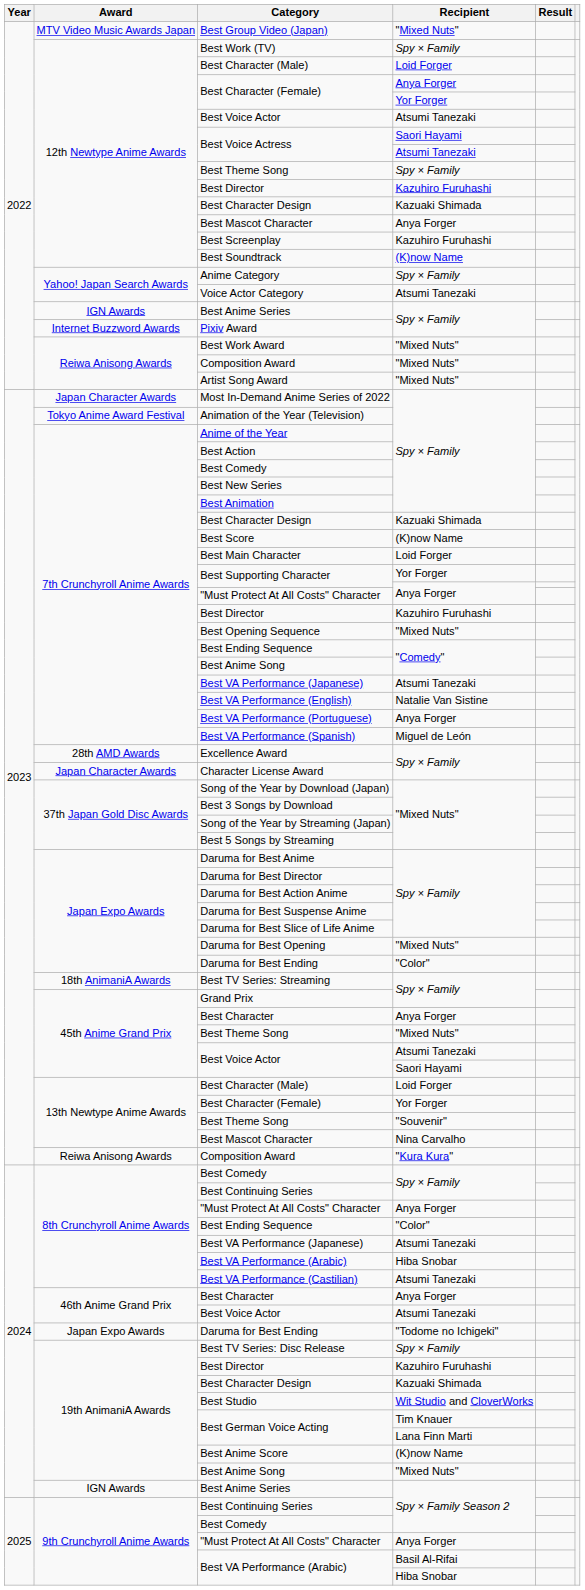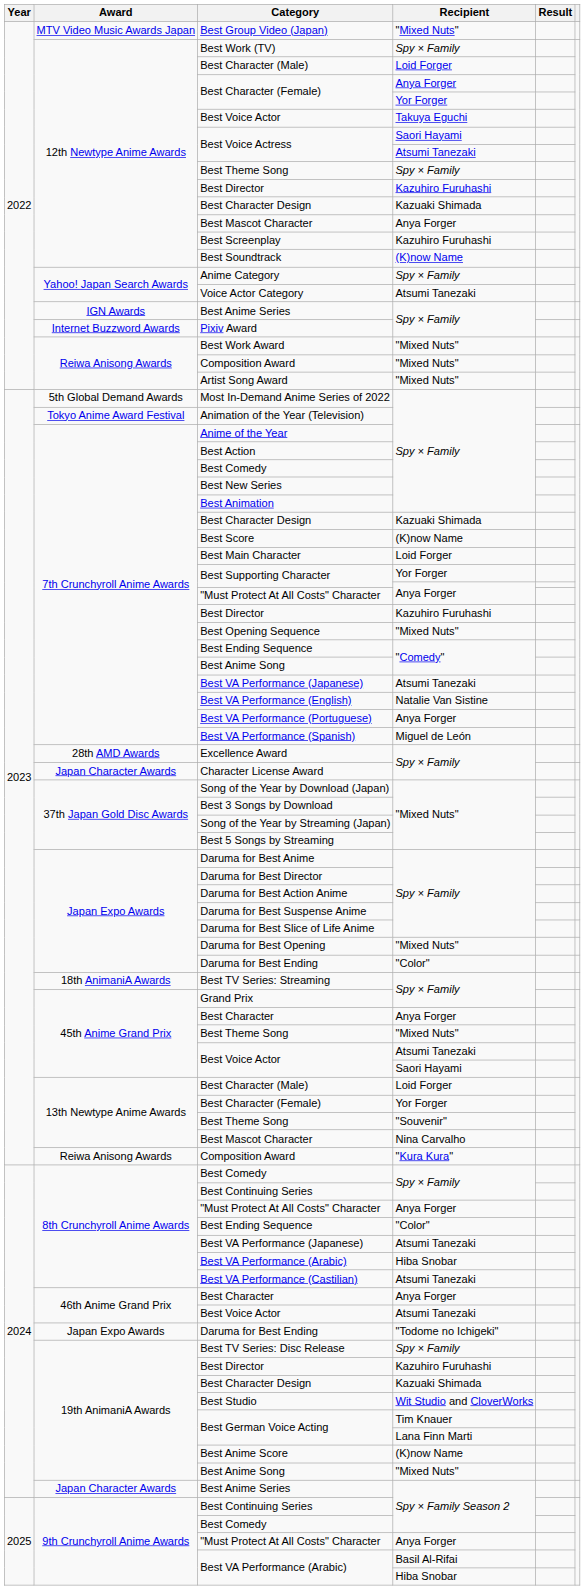2022 / Best Voice Actor | Recipient: Atsumi Tanezaki -> Takuya Eguchi
Most In-Demand Anime Series of 2022 | Award: Japan Character Awards -> 5th Global Demand Awards
2024 / Best Anime Series | Award: IGN Awards -> Japan Character Awards
